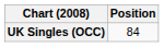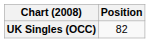UK Singles (OCC) | Position: 84 -> 82
